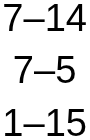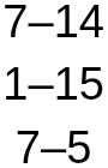rows swapped: 7–5 <-> 1–15
